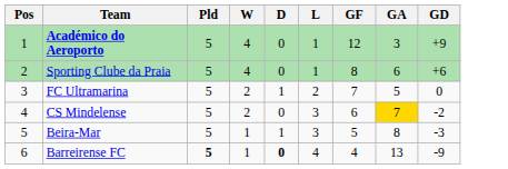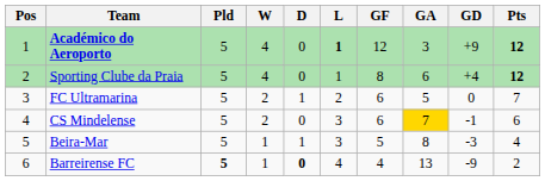+ column: Pts | 12 | 12 | 7 | 6 | 4 | 2
Académico do Aeroporto | L: normal -> bold
Sporting Clube da Praia | GD: +6 -> +4
FC Ultramarina | GF: 7 -> 6
CS Mindelense | GD: -2 -> -1
